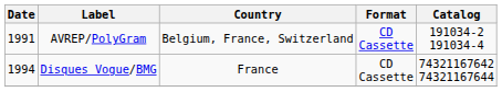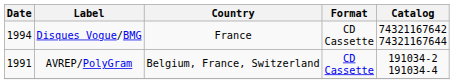rows swapped: AVREP/PolyGram <-> Disques Vogue/BMG
